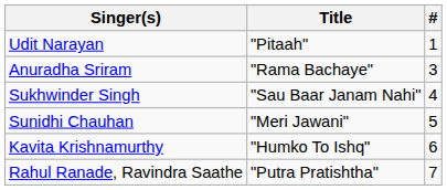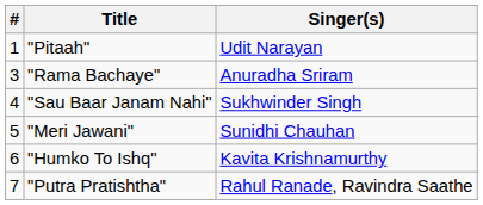columns swapped: # <-> Singer(s)
